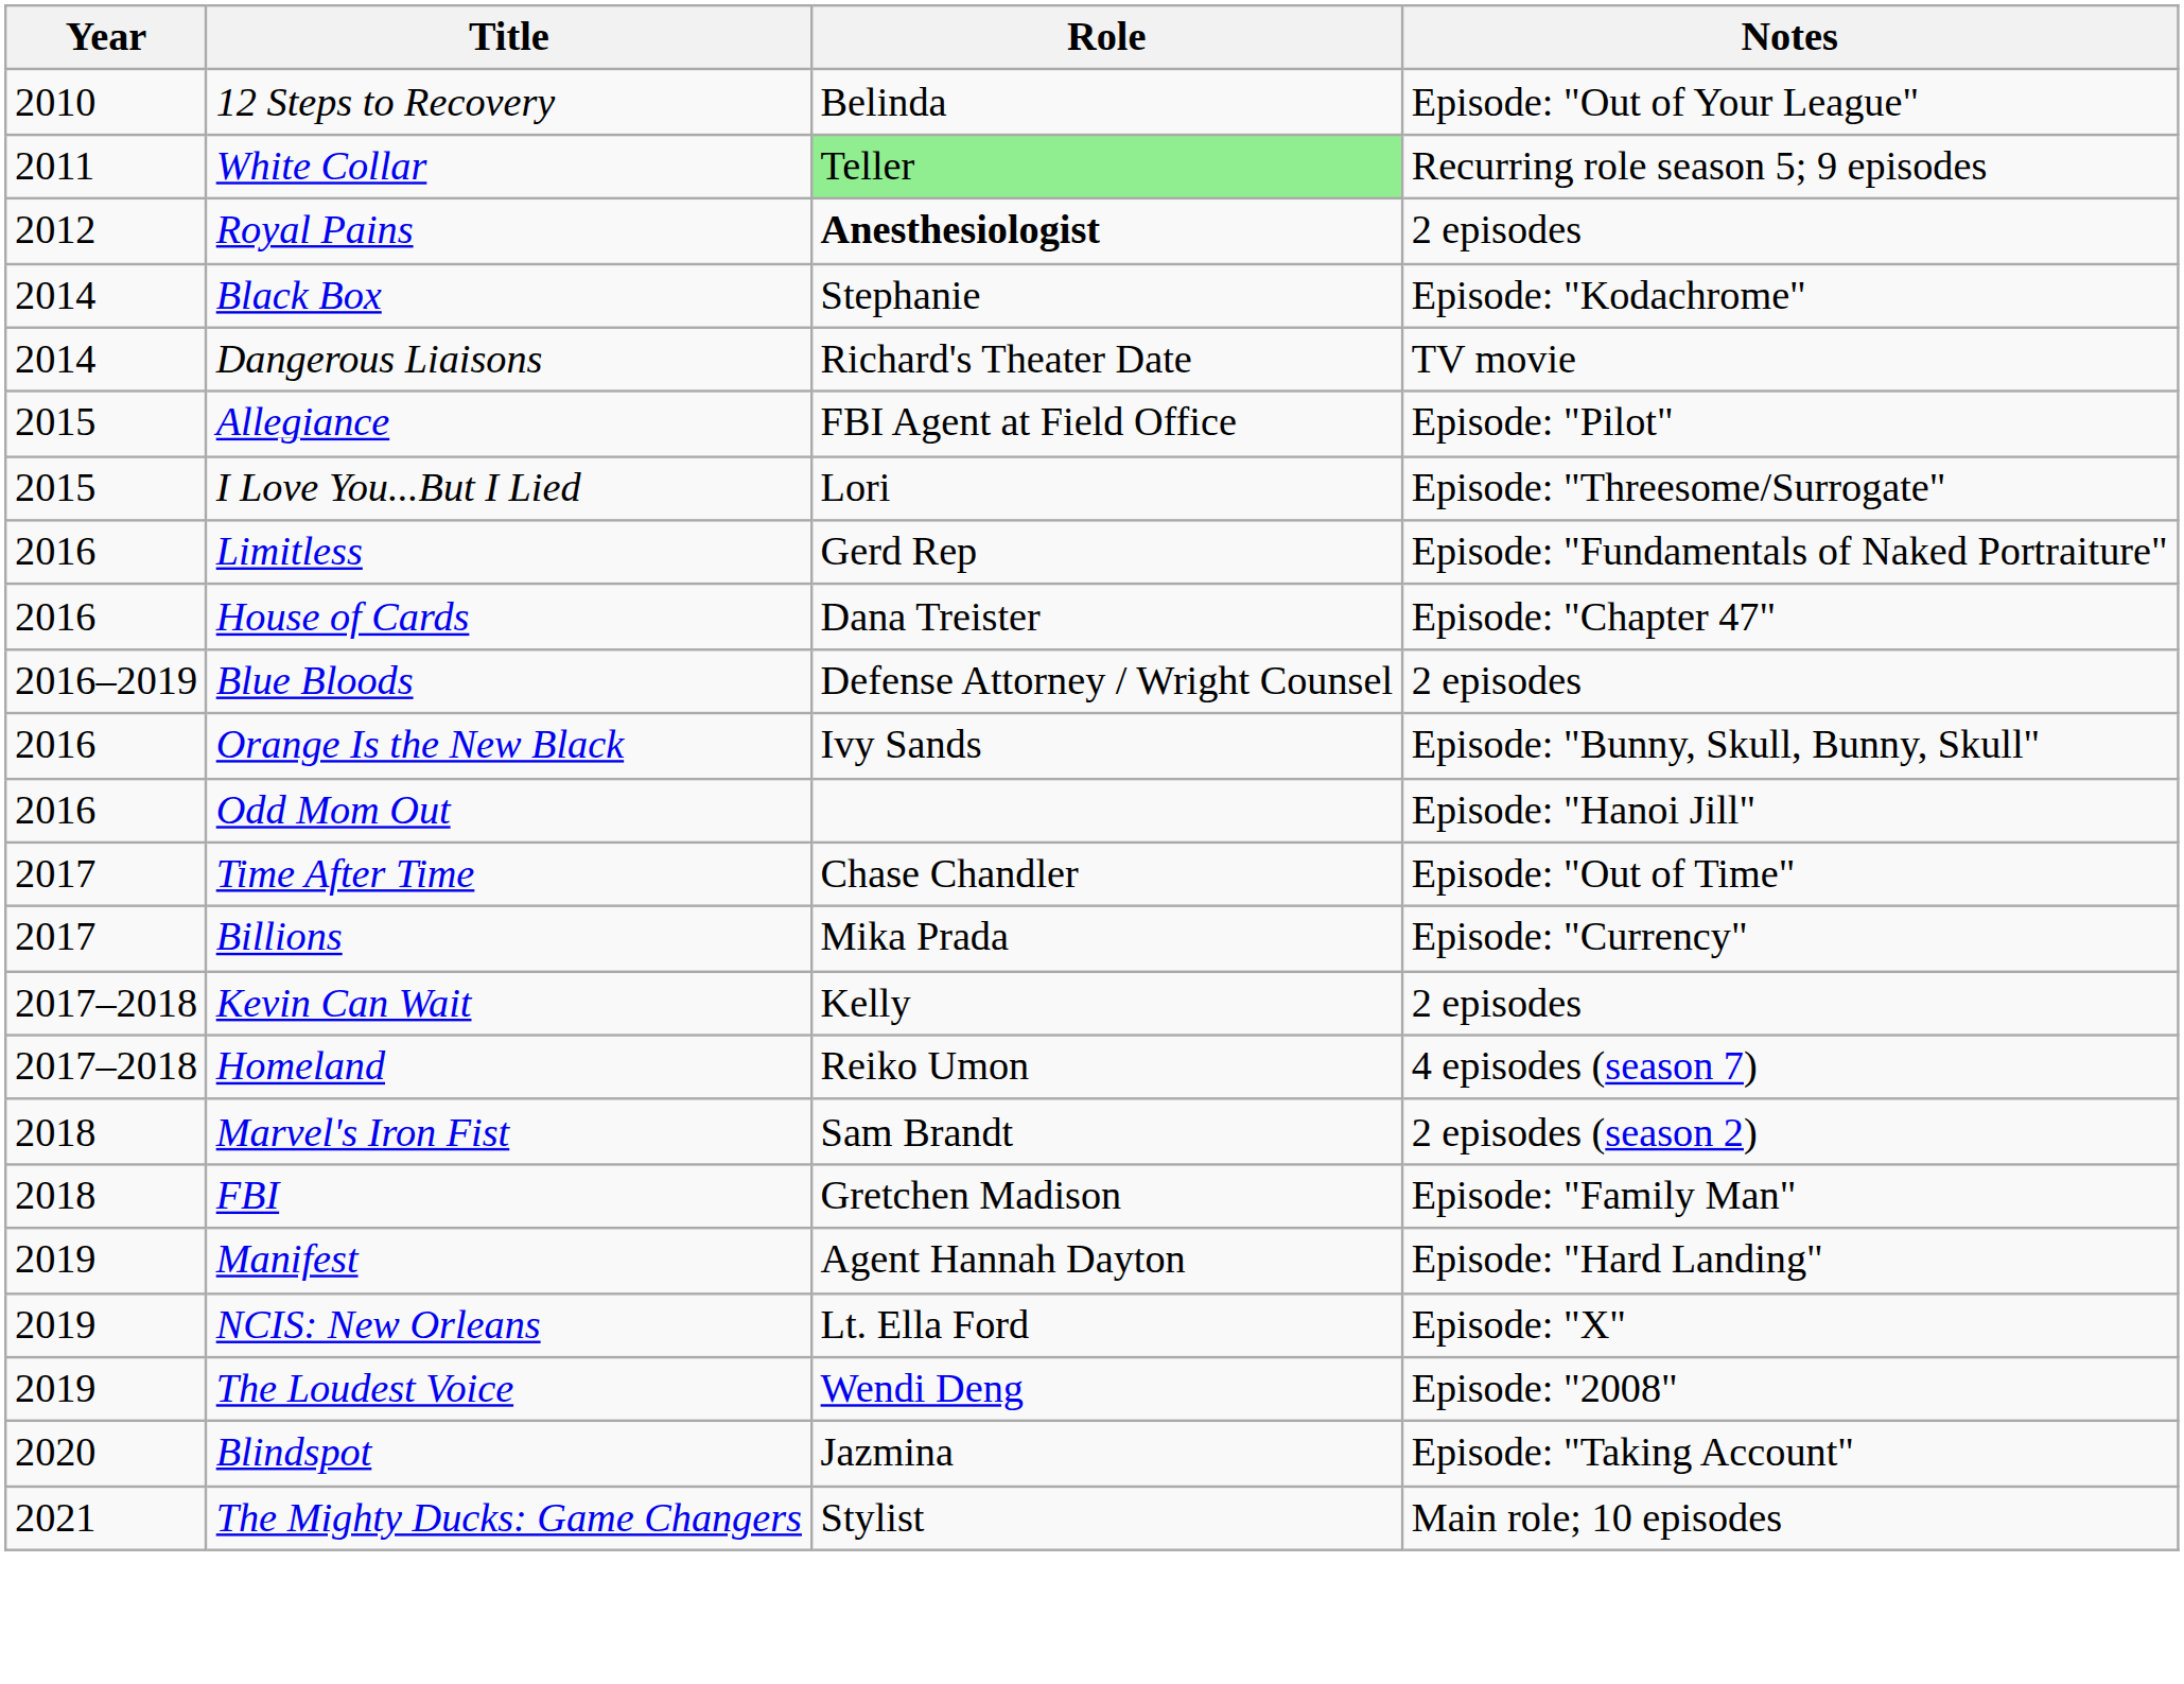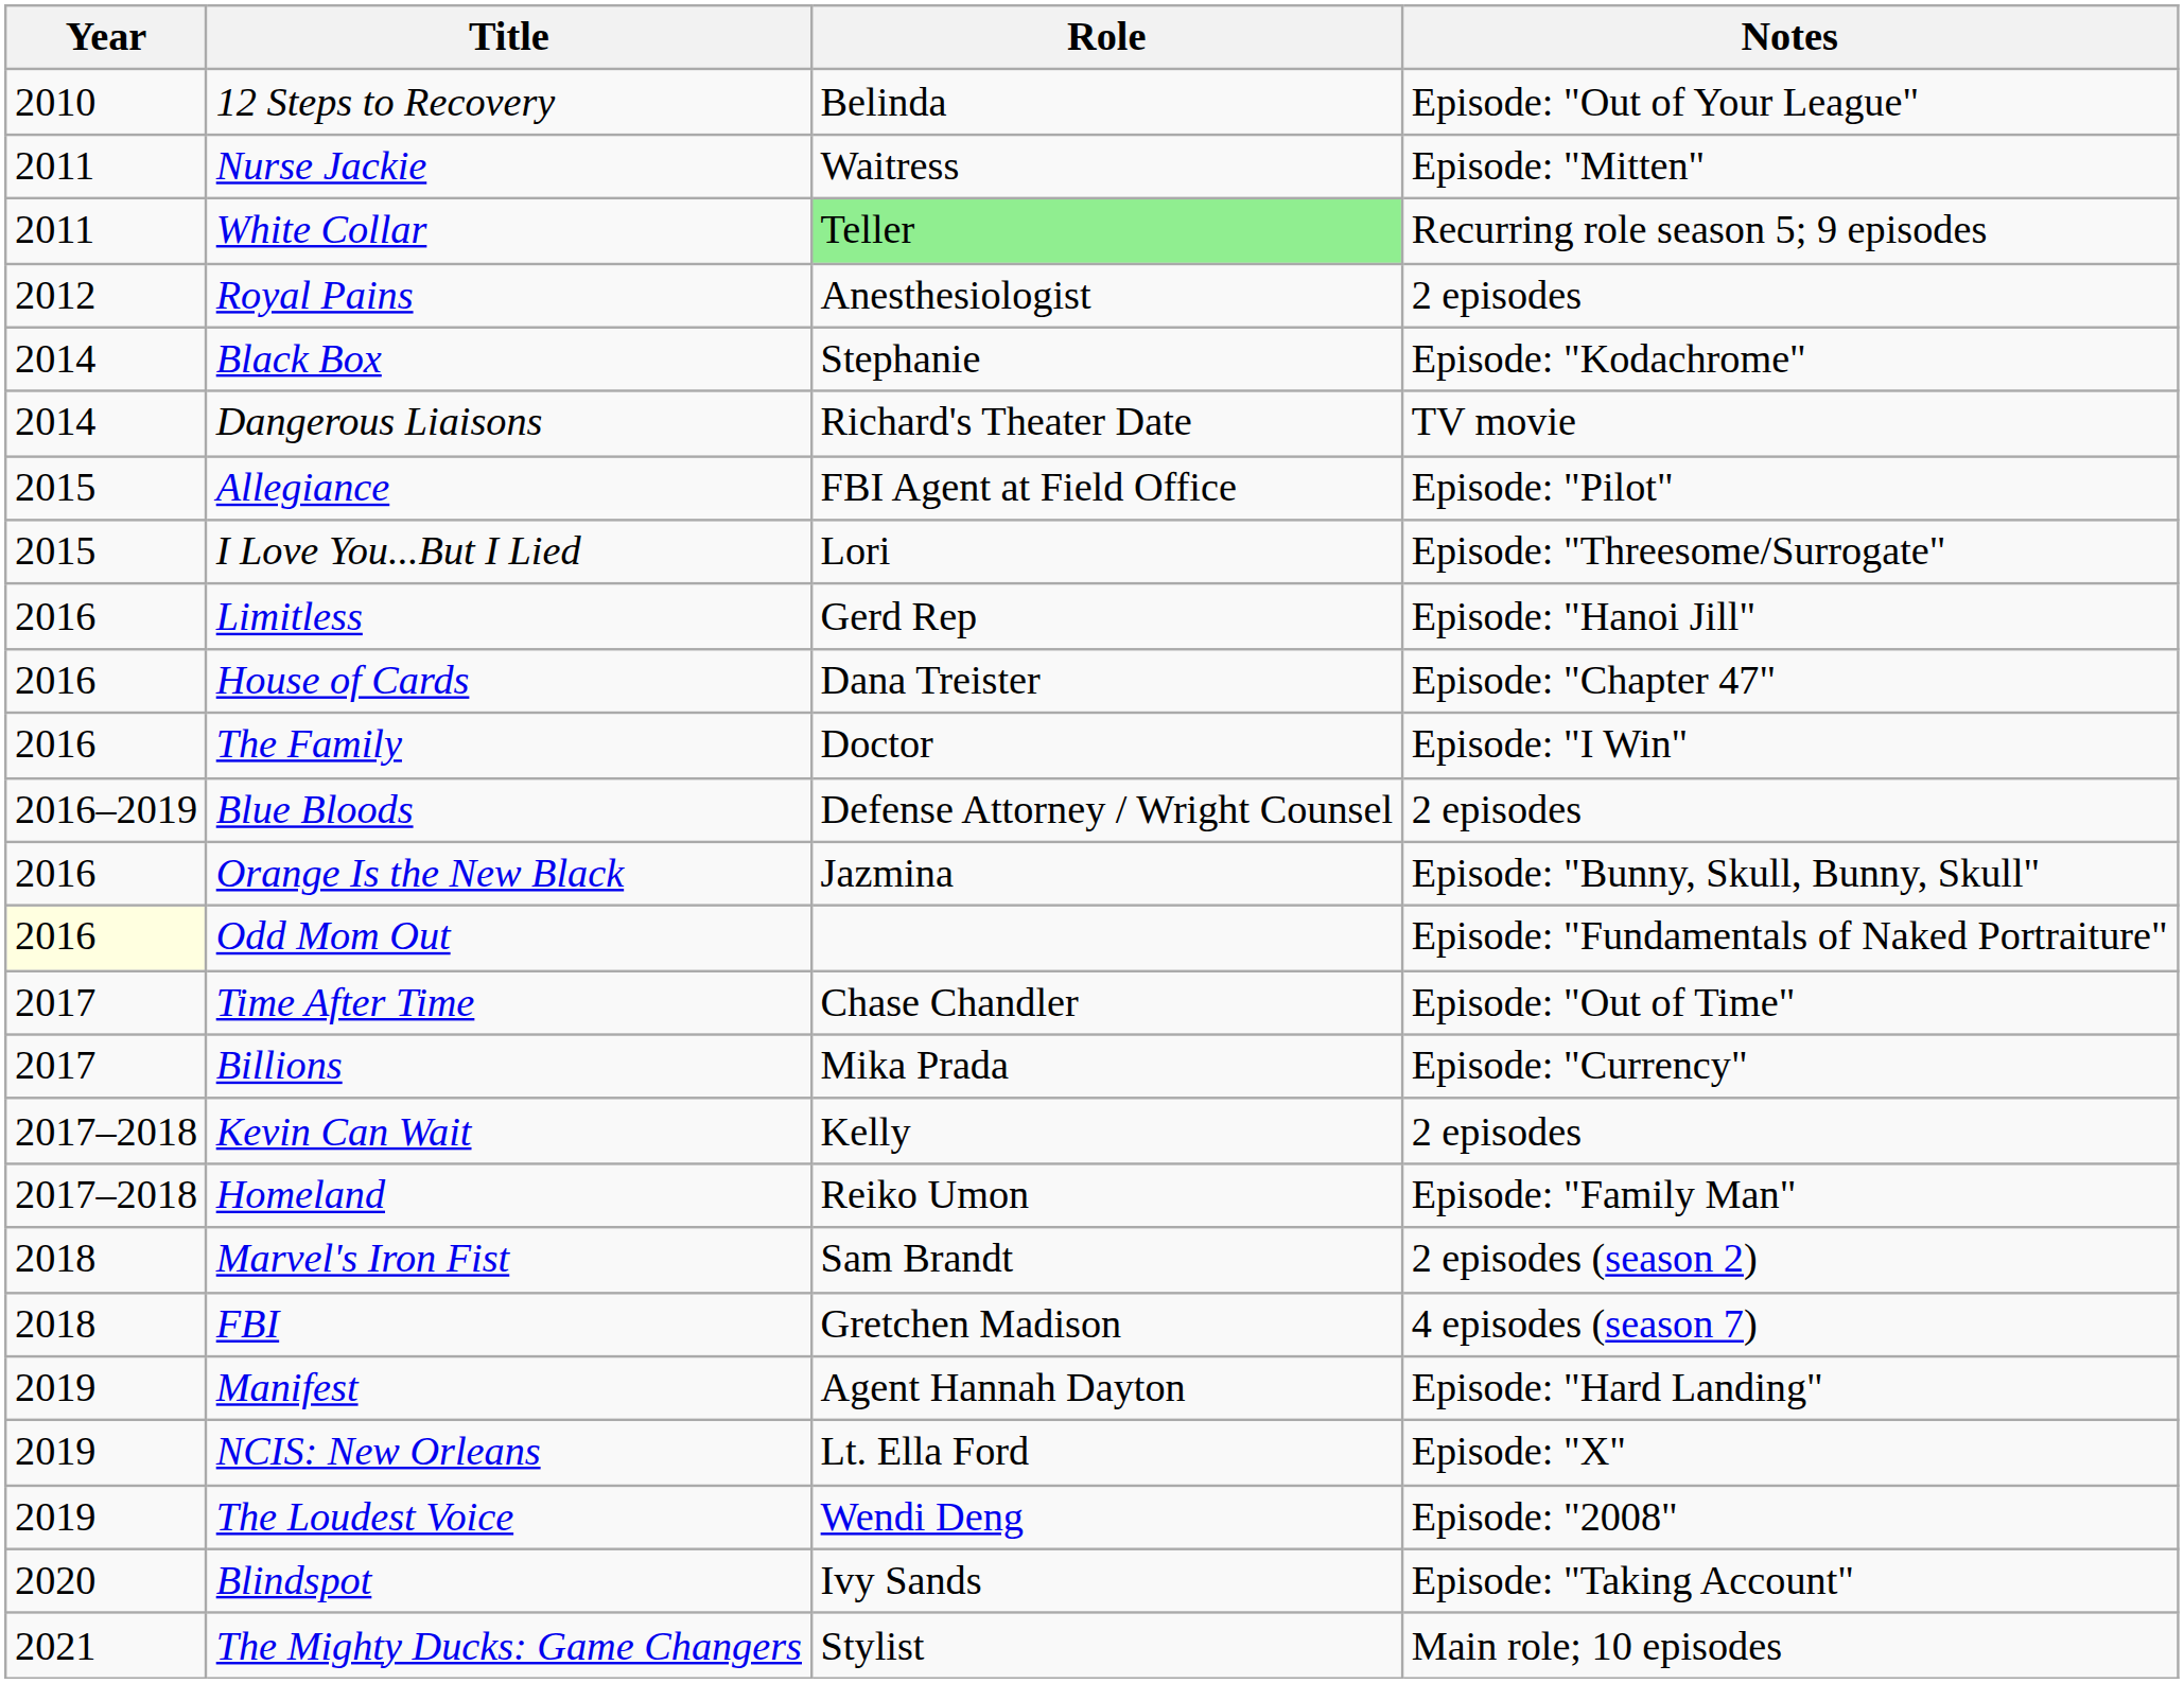+ row: 2011 | Nurse Jackie | Waitress | Episode: "Mitten"
Royal Pains | Role: bold -> normal
Limitless | Notes: Episode: "Fundamentals of Naked Portraiture" -> Episode: "Hanoi Jill"
+ row: 2016 | The Family | Doctor | Episode: "I Win"
Orange Is the New Black | Role: Ivy Sands -> Jazmina
Odd Mom Out | Year: no background -> lightyellow background
Odd Mom Out | Notes: Episode: "Hanoi Jill" -> Episode: "Fundamentals of Naked Portraiture"
Homeland | Notes: 4 episodes (season 7) -> Episode: "Family Man"
FBI | Notes: Episode: "Family Man" -> 4 episodes (season 7)
Blindspot | Role: Jazmina -> Ivy Sands
